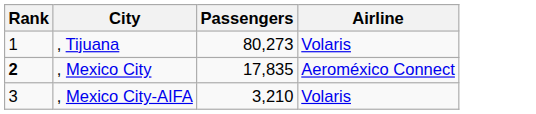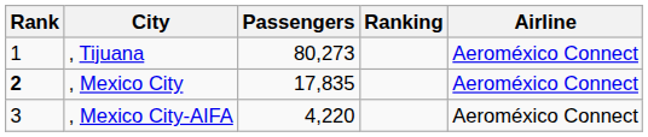+ column: Ranking
, Tijuana | Airline: Volaris -> Aeroméxico Connect
, Mexico City-AIFA | Passengers: 3,210 -> 4,220
, Mexico City-AIFA | Airline: Volaris -> Aeroméxico Connect
